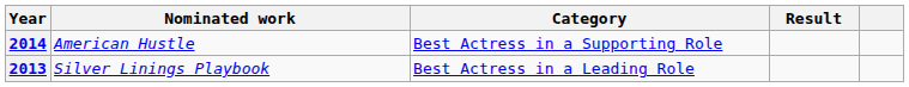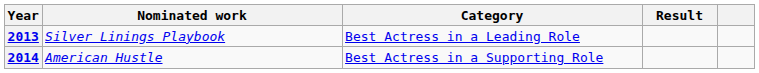rows swapped: 2013 <-> 2014
